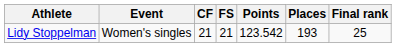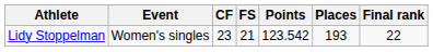Lidy Stoppelman | CF: 21 -> 23
Lidy Stoppelman | Final rank: 25 -> 22
